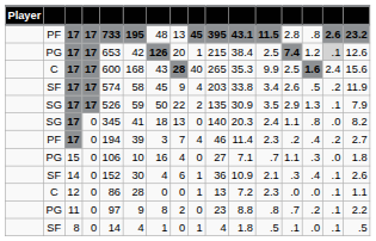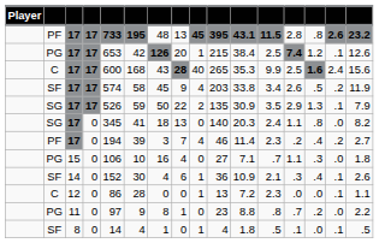PG / 17 | column 15: lightgrey background -> no background
11 | column 8: 2 -> 1
11 | column 15: .1 -> .0
